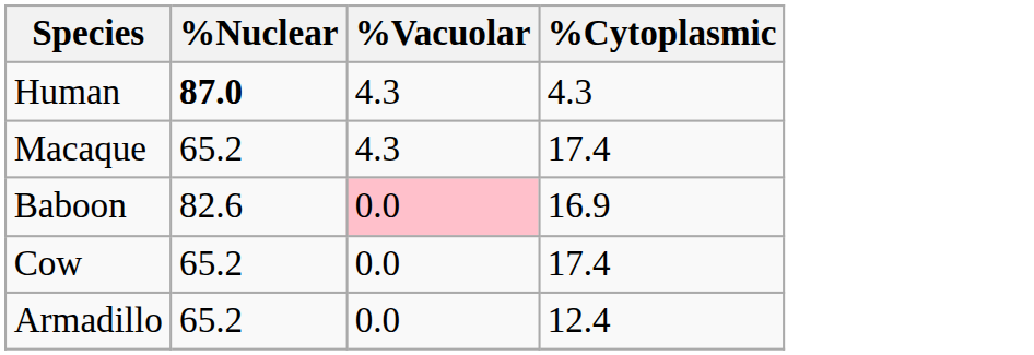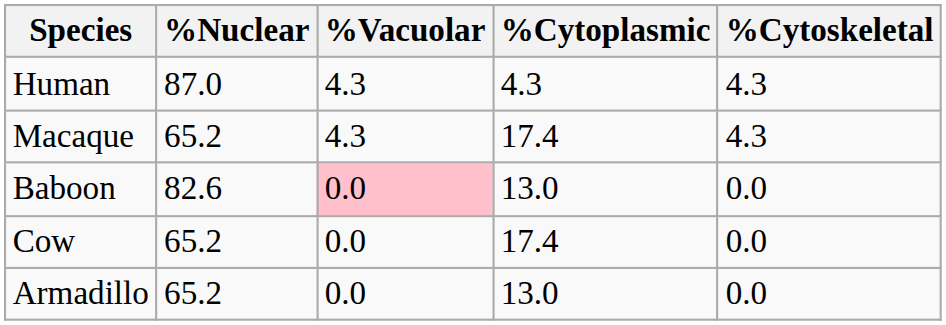+ column: %Cytoskeletal | 4.3 | 4.3 | 0.0 | 0.0 | 0.0
Human | %Nuclear: bold -> normal
Baboon | %Cytoplasmic: 16.9 -> 13.0
Armadillo | %Cytoplasmic: 12.4 -> 13.0
